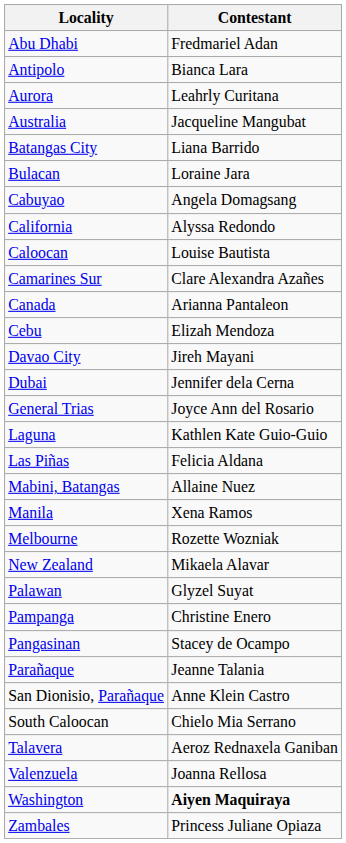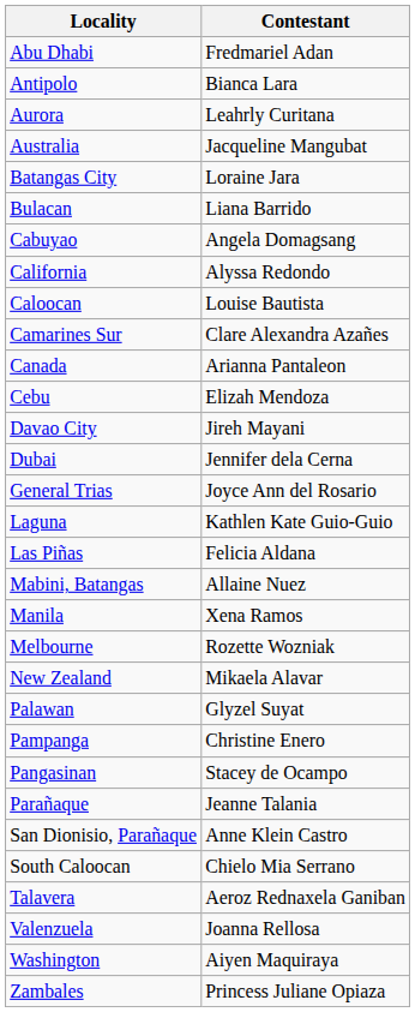Batangas City | Contestant: Liana Barrido -> Loraine Jara
Bulacan | Contestant: Loraine Jara -> Liana Barrido
Washington | Contestant: bold -> normal
